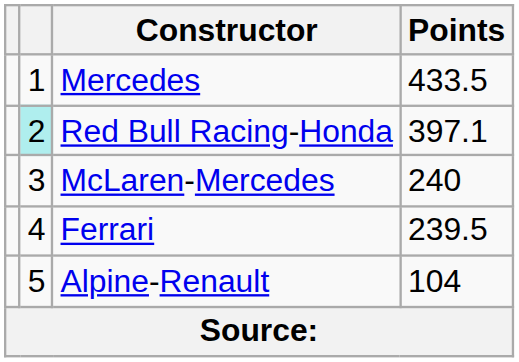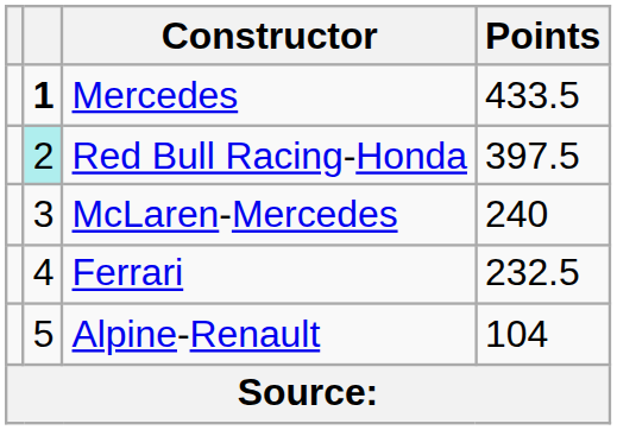Mercedes | column 2: normal -> bold
Red Bull Racing-Honda | Points: 397.1 -> 397.5
Ferrari | Points: 239.5 -> 232.5
